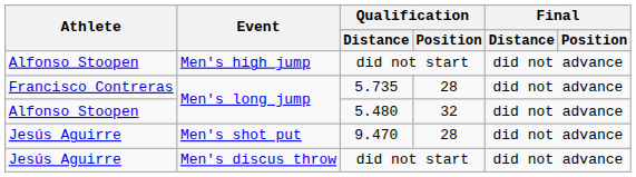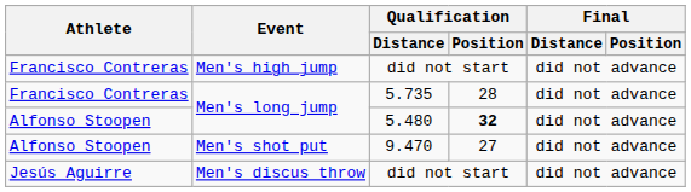Men's high jump | Athlete: Alfonso Stoopen -> Francisco Contreras
Men's long jump / 5.480 | Qualification / Position: normal -> bold
Men's shot put | Athlete: Jesús Aguirre -> Alfonso Stoopen
Men's shot put | Qualification / Position: 28 -> 27
